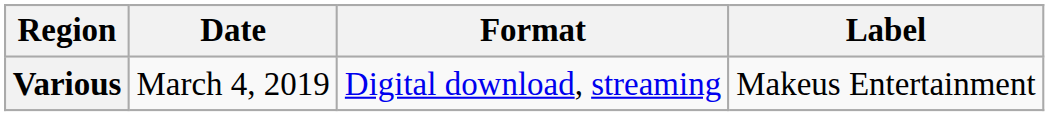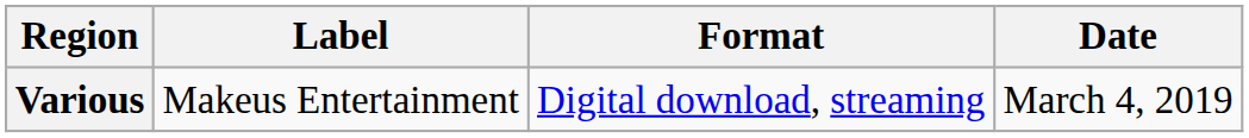columns swapped: Date <-> Label
